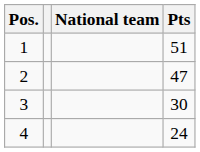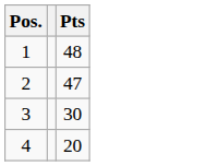- column: National team
1 | Pts: 51 -> 48
4 | Pts: 24 -> 20
